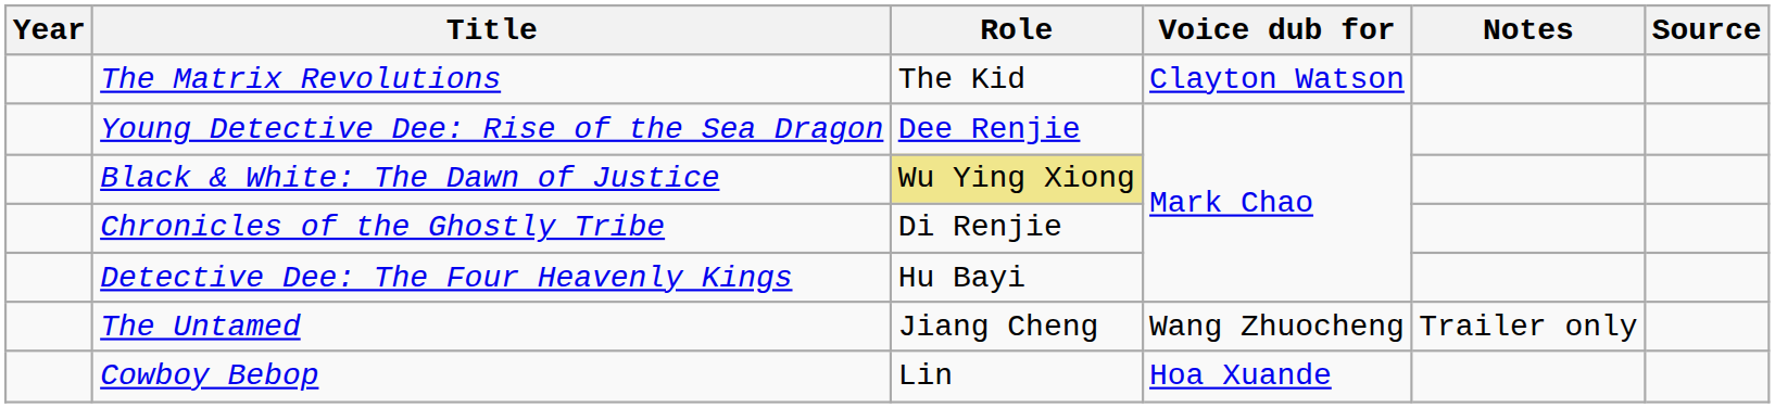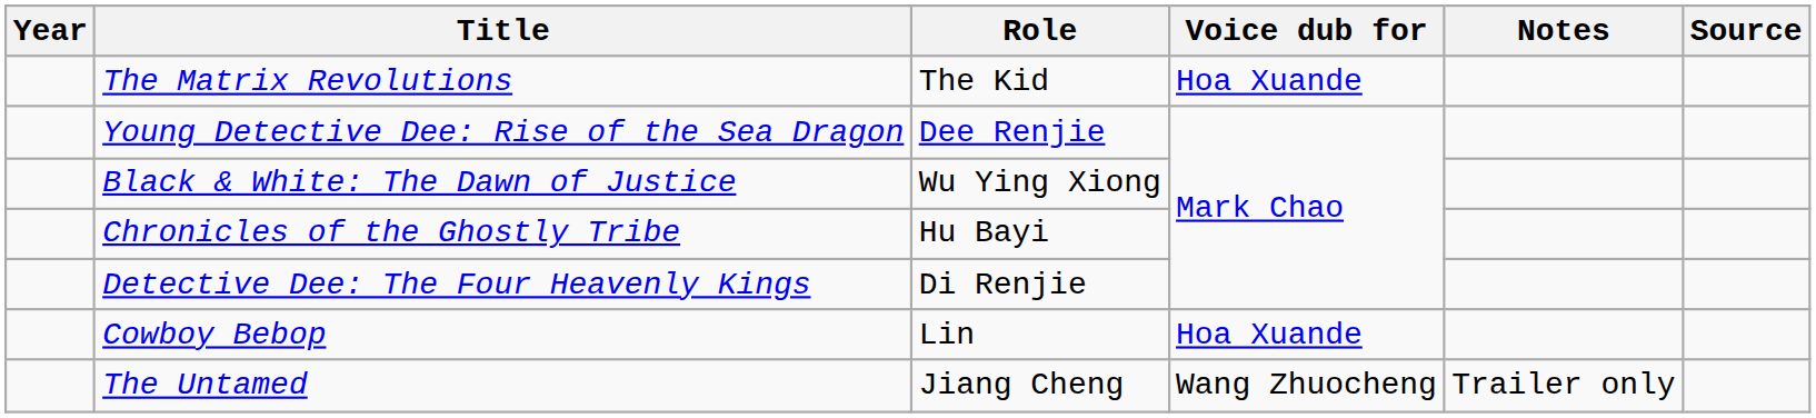The Matrix Revolutions | Voice dub for: Clayton Watson -> Hoa Xuande
Black & White: The Dawn of Justice | Role: khaki background -> no background
Chronicles of the Ghostly Tribe | Role: Di Renjie -> Hu Bayi
Detective Dee: The Four Heavenly Kings | Role: Hu Bayi -> Di Renjie
rows swapped: The Untamed <-> Cowboy Bebop
